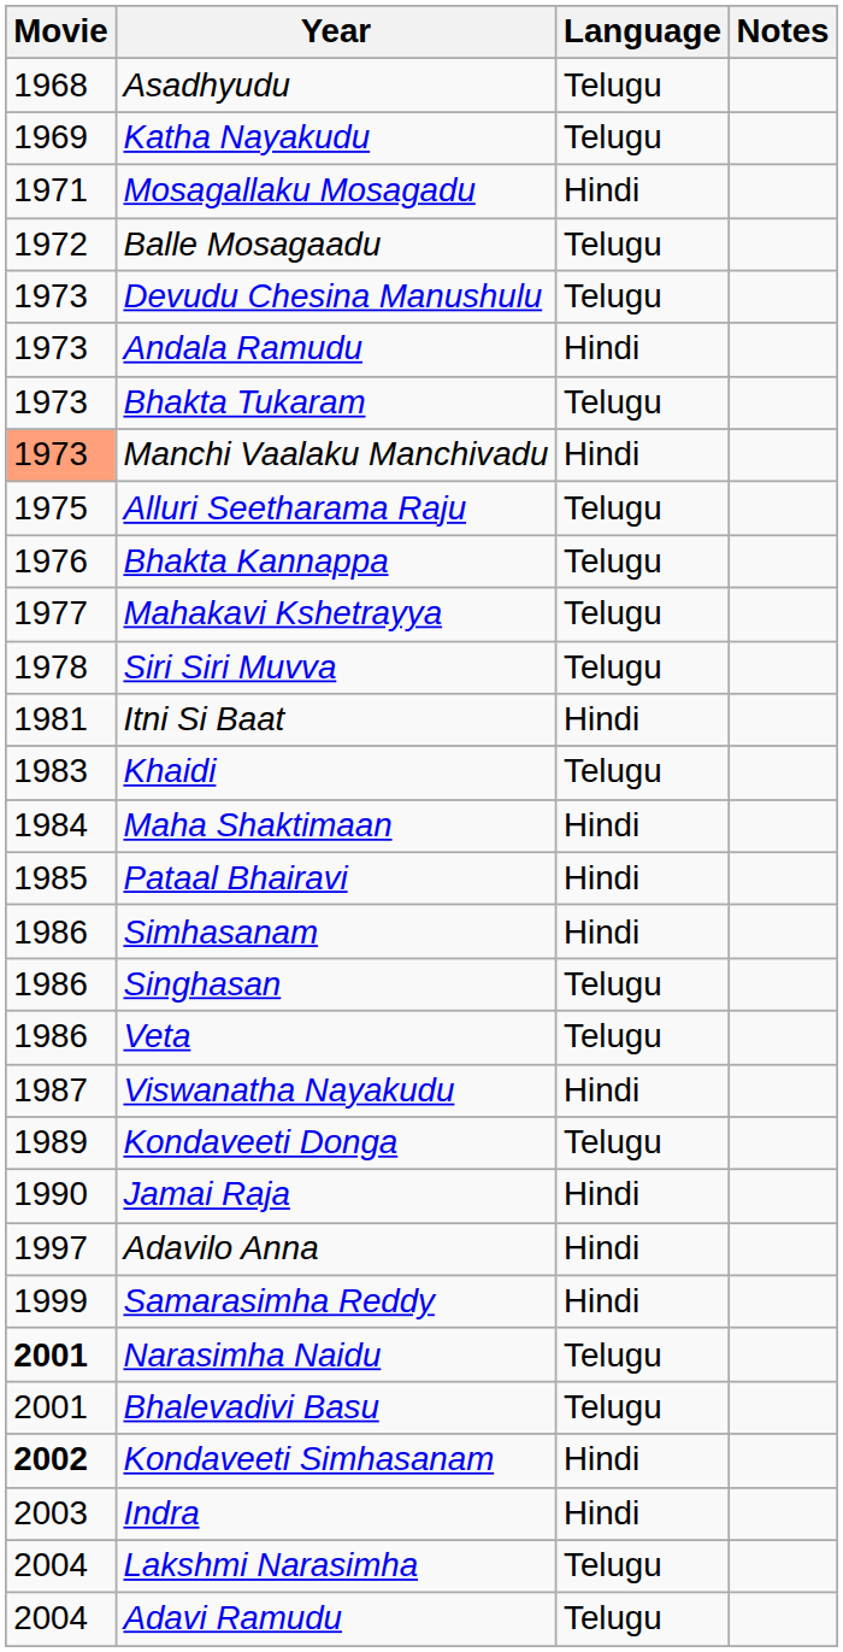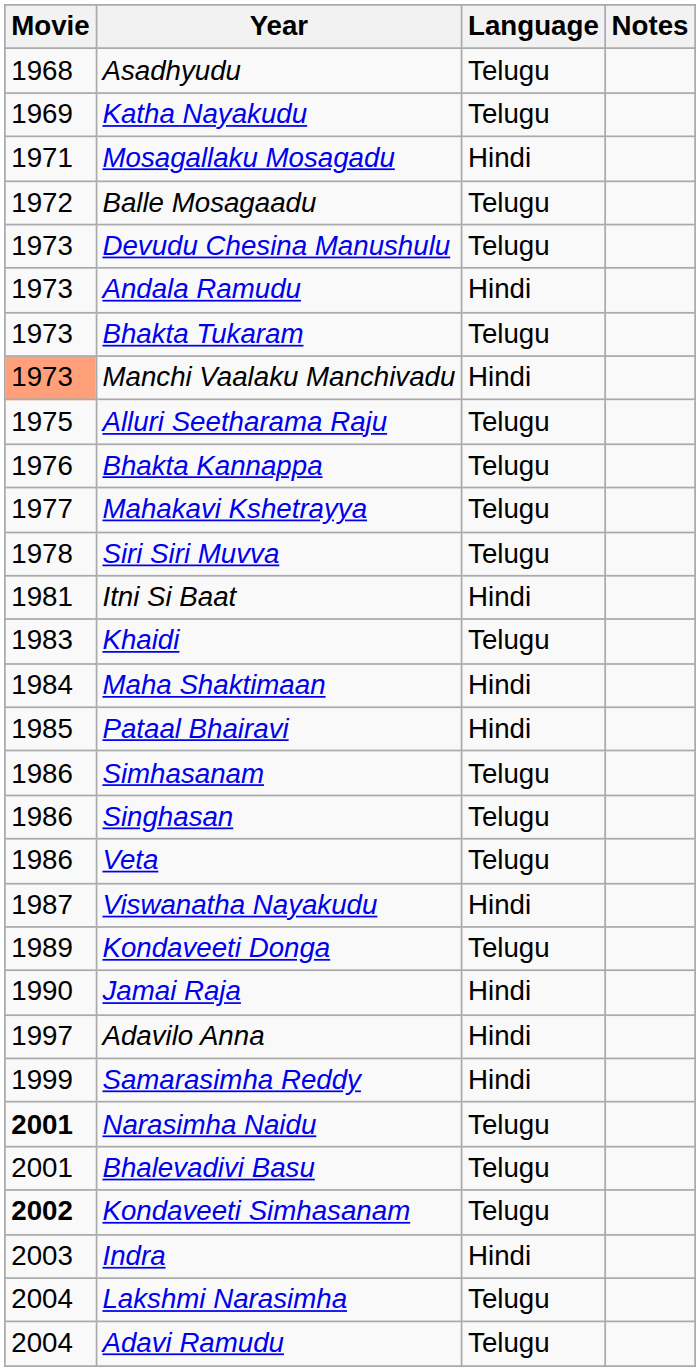Simhasanam | Language: Hindi -> Telugu
Kondaveeti Simhasanam | Language: Hindi -> Telugu
